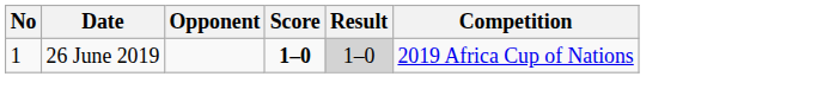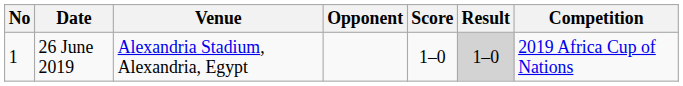+ column: Venue | Alexandria Stadium, Alexandria, Egypt
26 June 2019 | Score: bold -> normal
